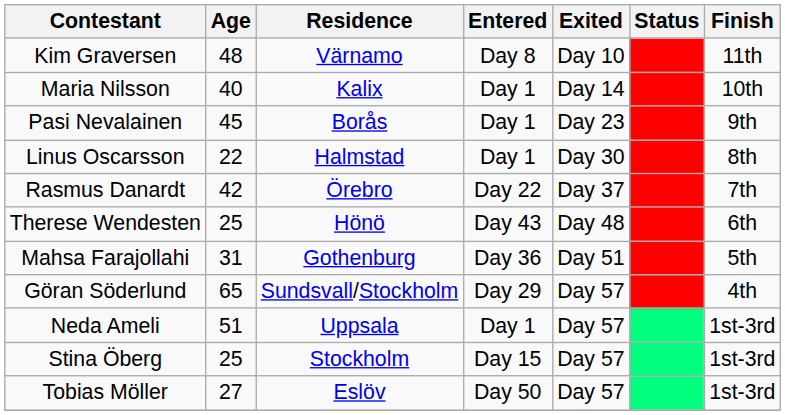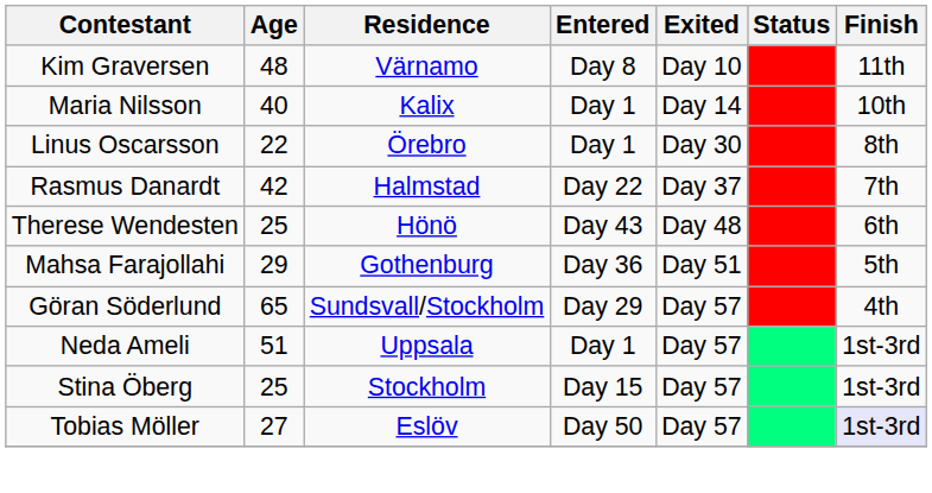- row: Pasi Nevalainen | 45 | Borås | Day 1 | Day 23 | 9th
Linus Oscarsson | Residence: Halmstad -> Örebro
Rasmus Danardt | Residence: Örebro -> Halmstad
Mahsa Farajollahi | Age: 31 -> 29
Tobias Möller | Finish: no background -> lavender background
